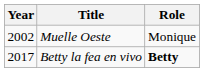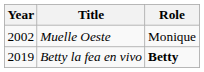Betty la fea en vivo | Year: 2017 -> 2019
